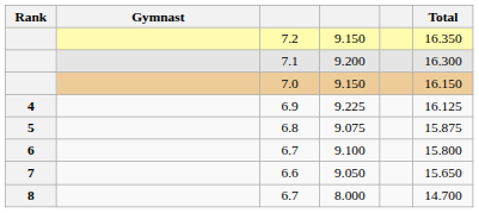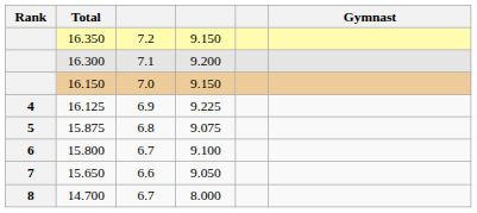columns swapped: Gymnast <-> Total
